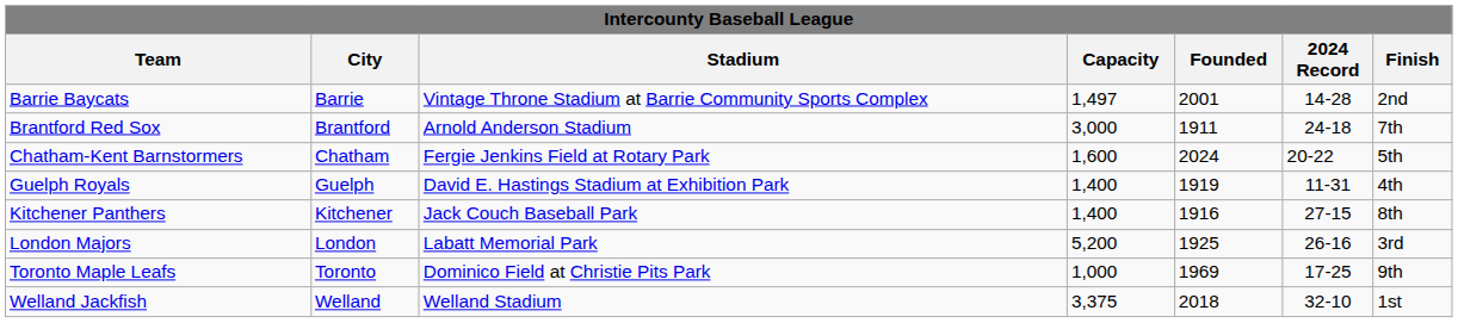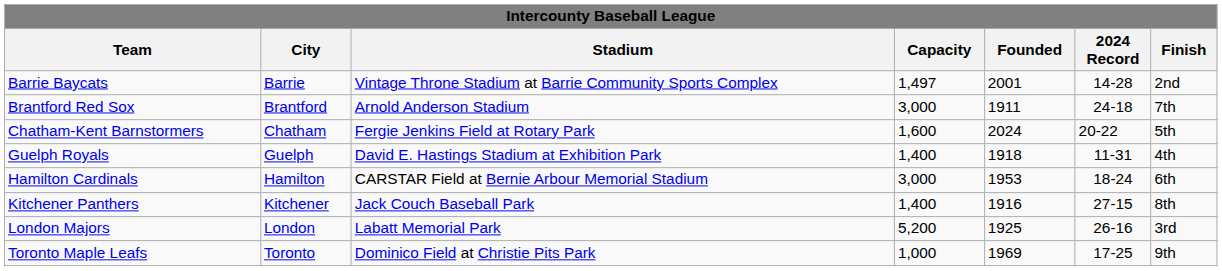Guelph Royals | Founded: 1919 -> 1918
+ row: Hamilton Cardinals | Hamilton | CARSTAR Field at Bernie Arbour Memorial Stadium | 3,000 | 1953 | 18-24 | 6th
- row: Welland Jackfish | Welland | Welland Stadium | 3,375 | 2018 | 32-10 | 1st
